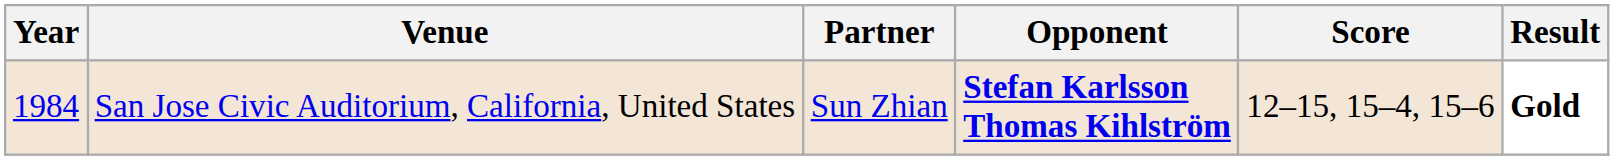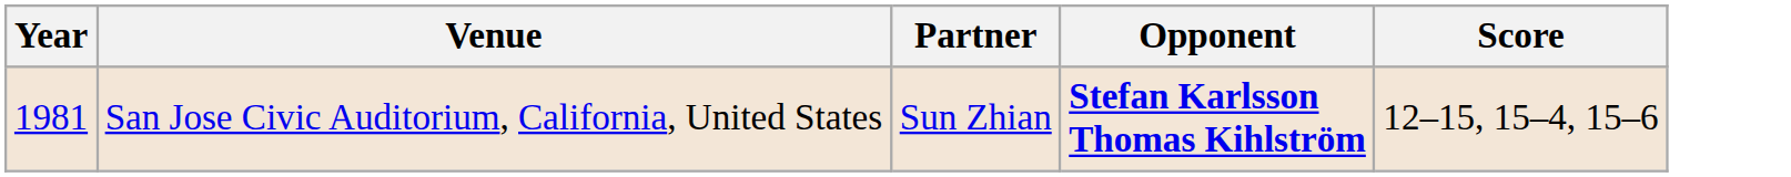- column: Result | Gold
San Jose Civic Auditorium, California, United States | Year: 1984 -> 1981
